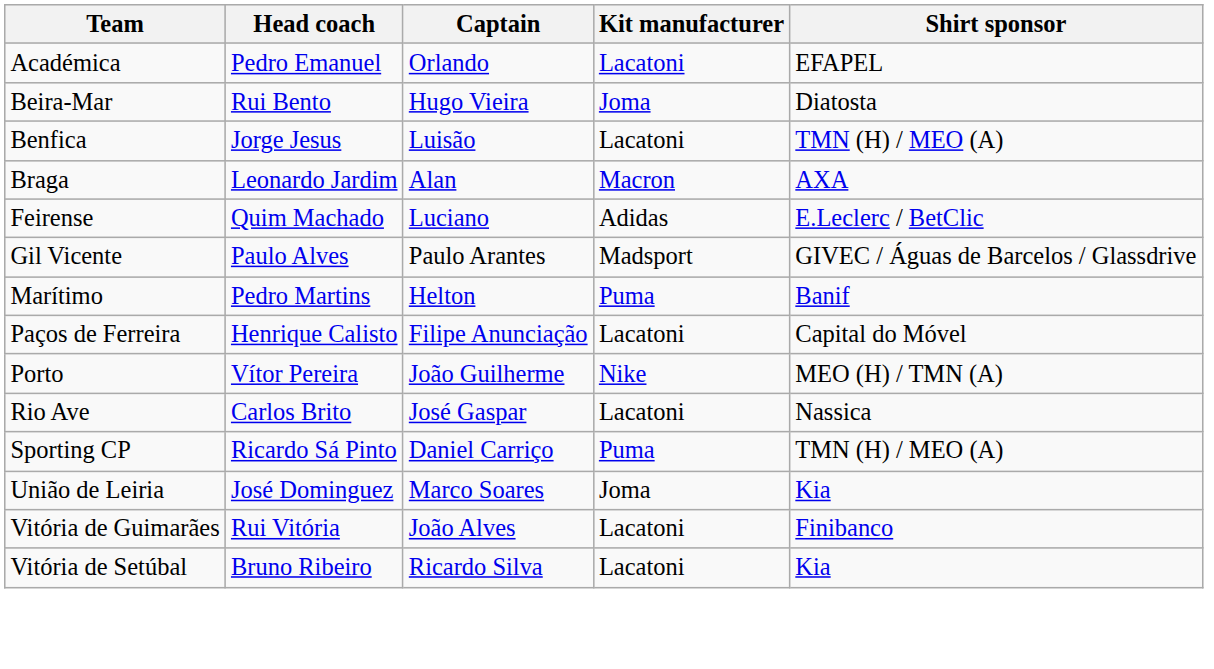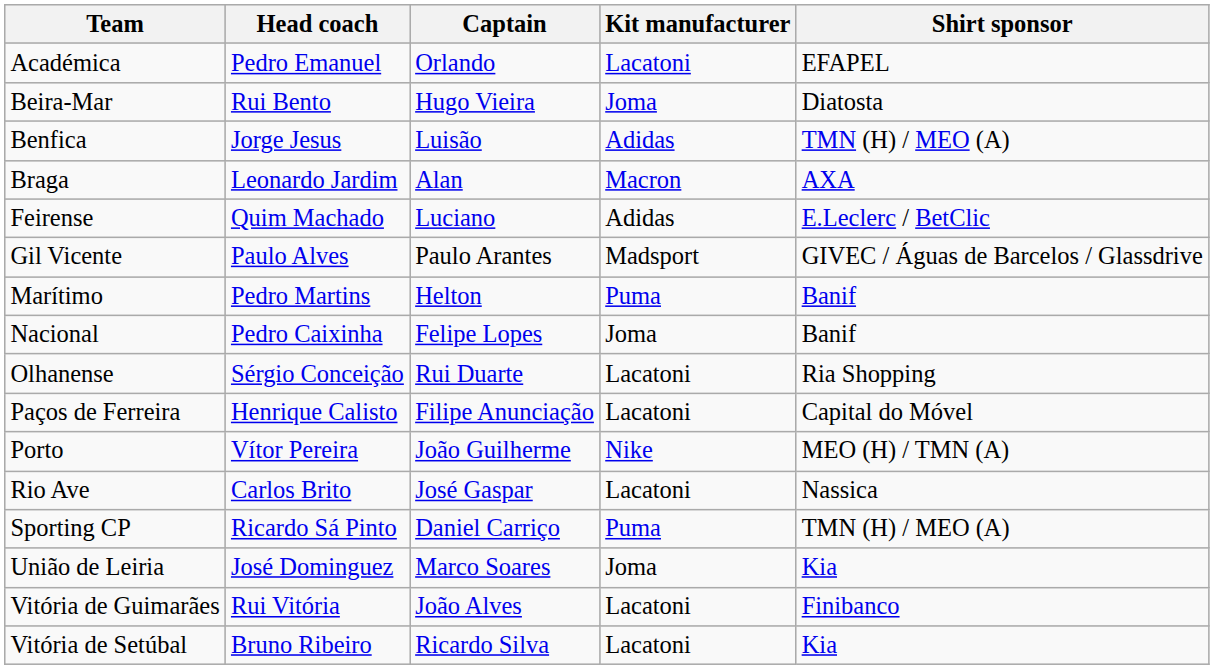Benfica | Kit manufacturer: Lacatoni -> Adidas
+ row: Nacional | Pedro Caixinha | Felipe Lopes | Joma | Banif
+ row: Olhanense | Sérgio Conceição | Rui Duarte | Lacatoni | Ria Shopping
